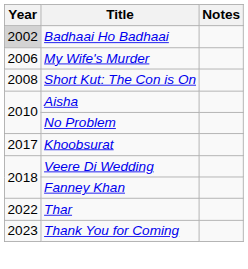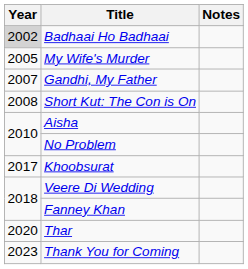My Wife's Murder | Year: 2006 -> 2005
+ row: 2007 | Gandhi, My Father
Thar | Year: 2022 -> 2020
